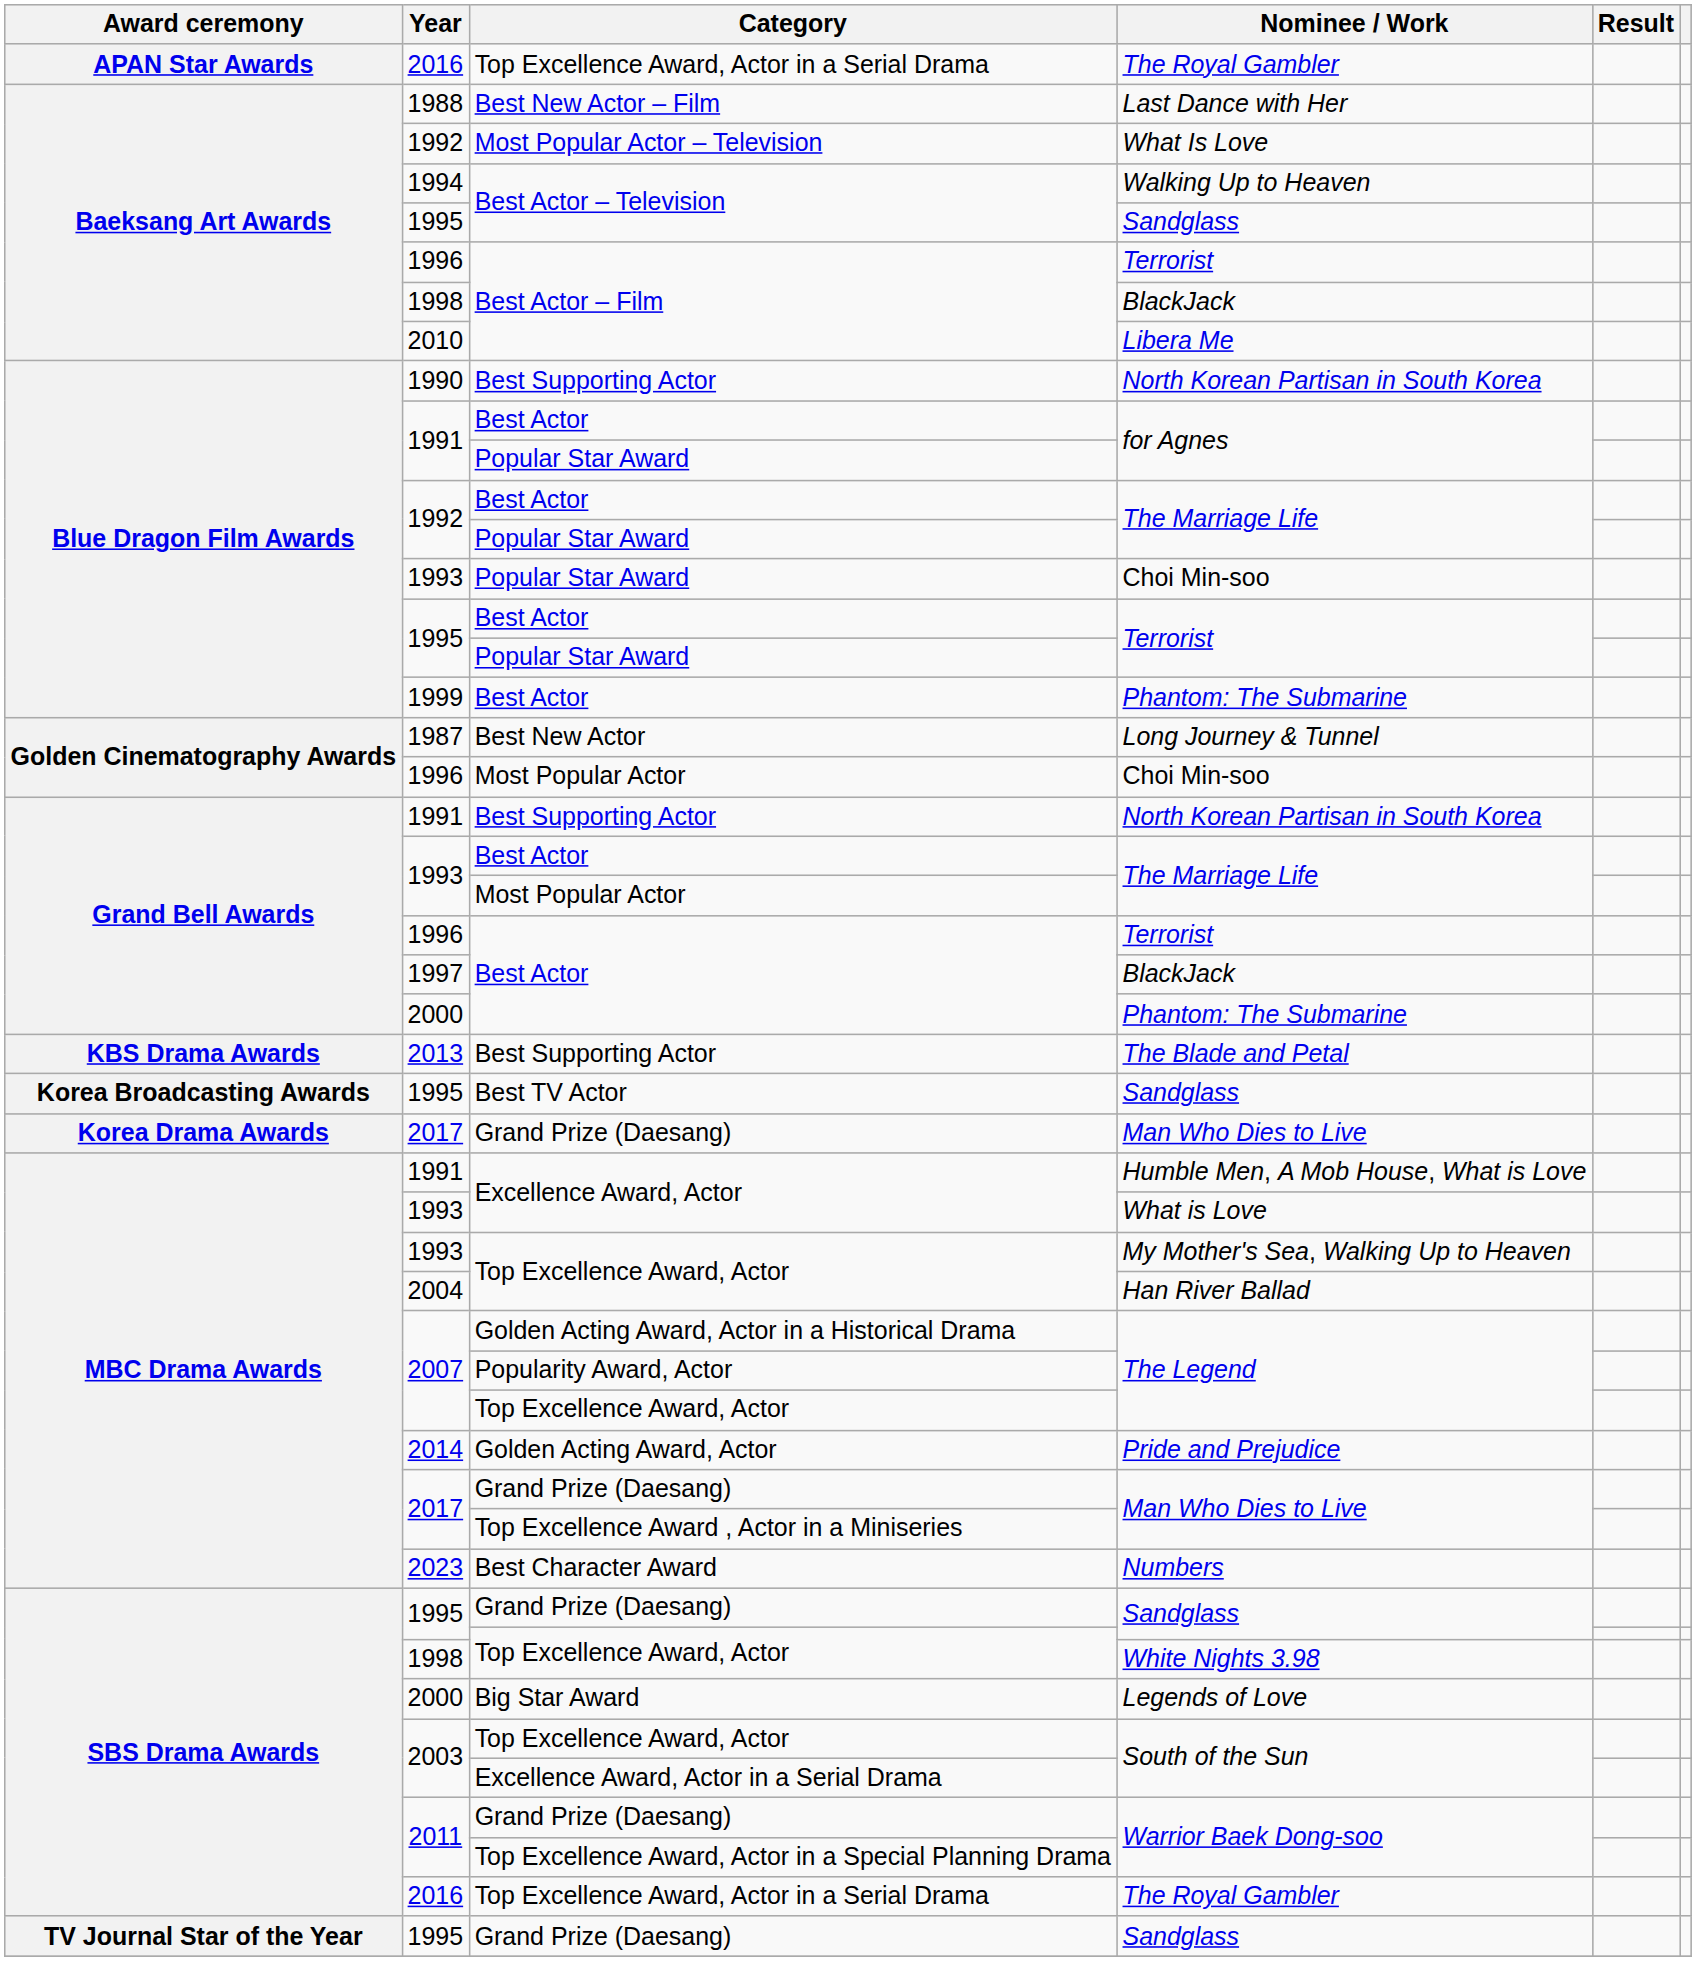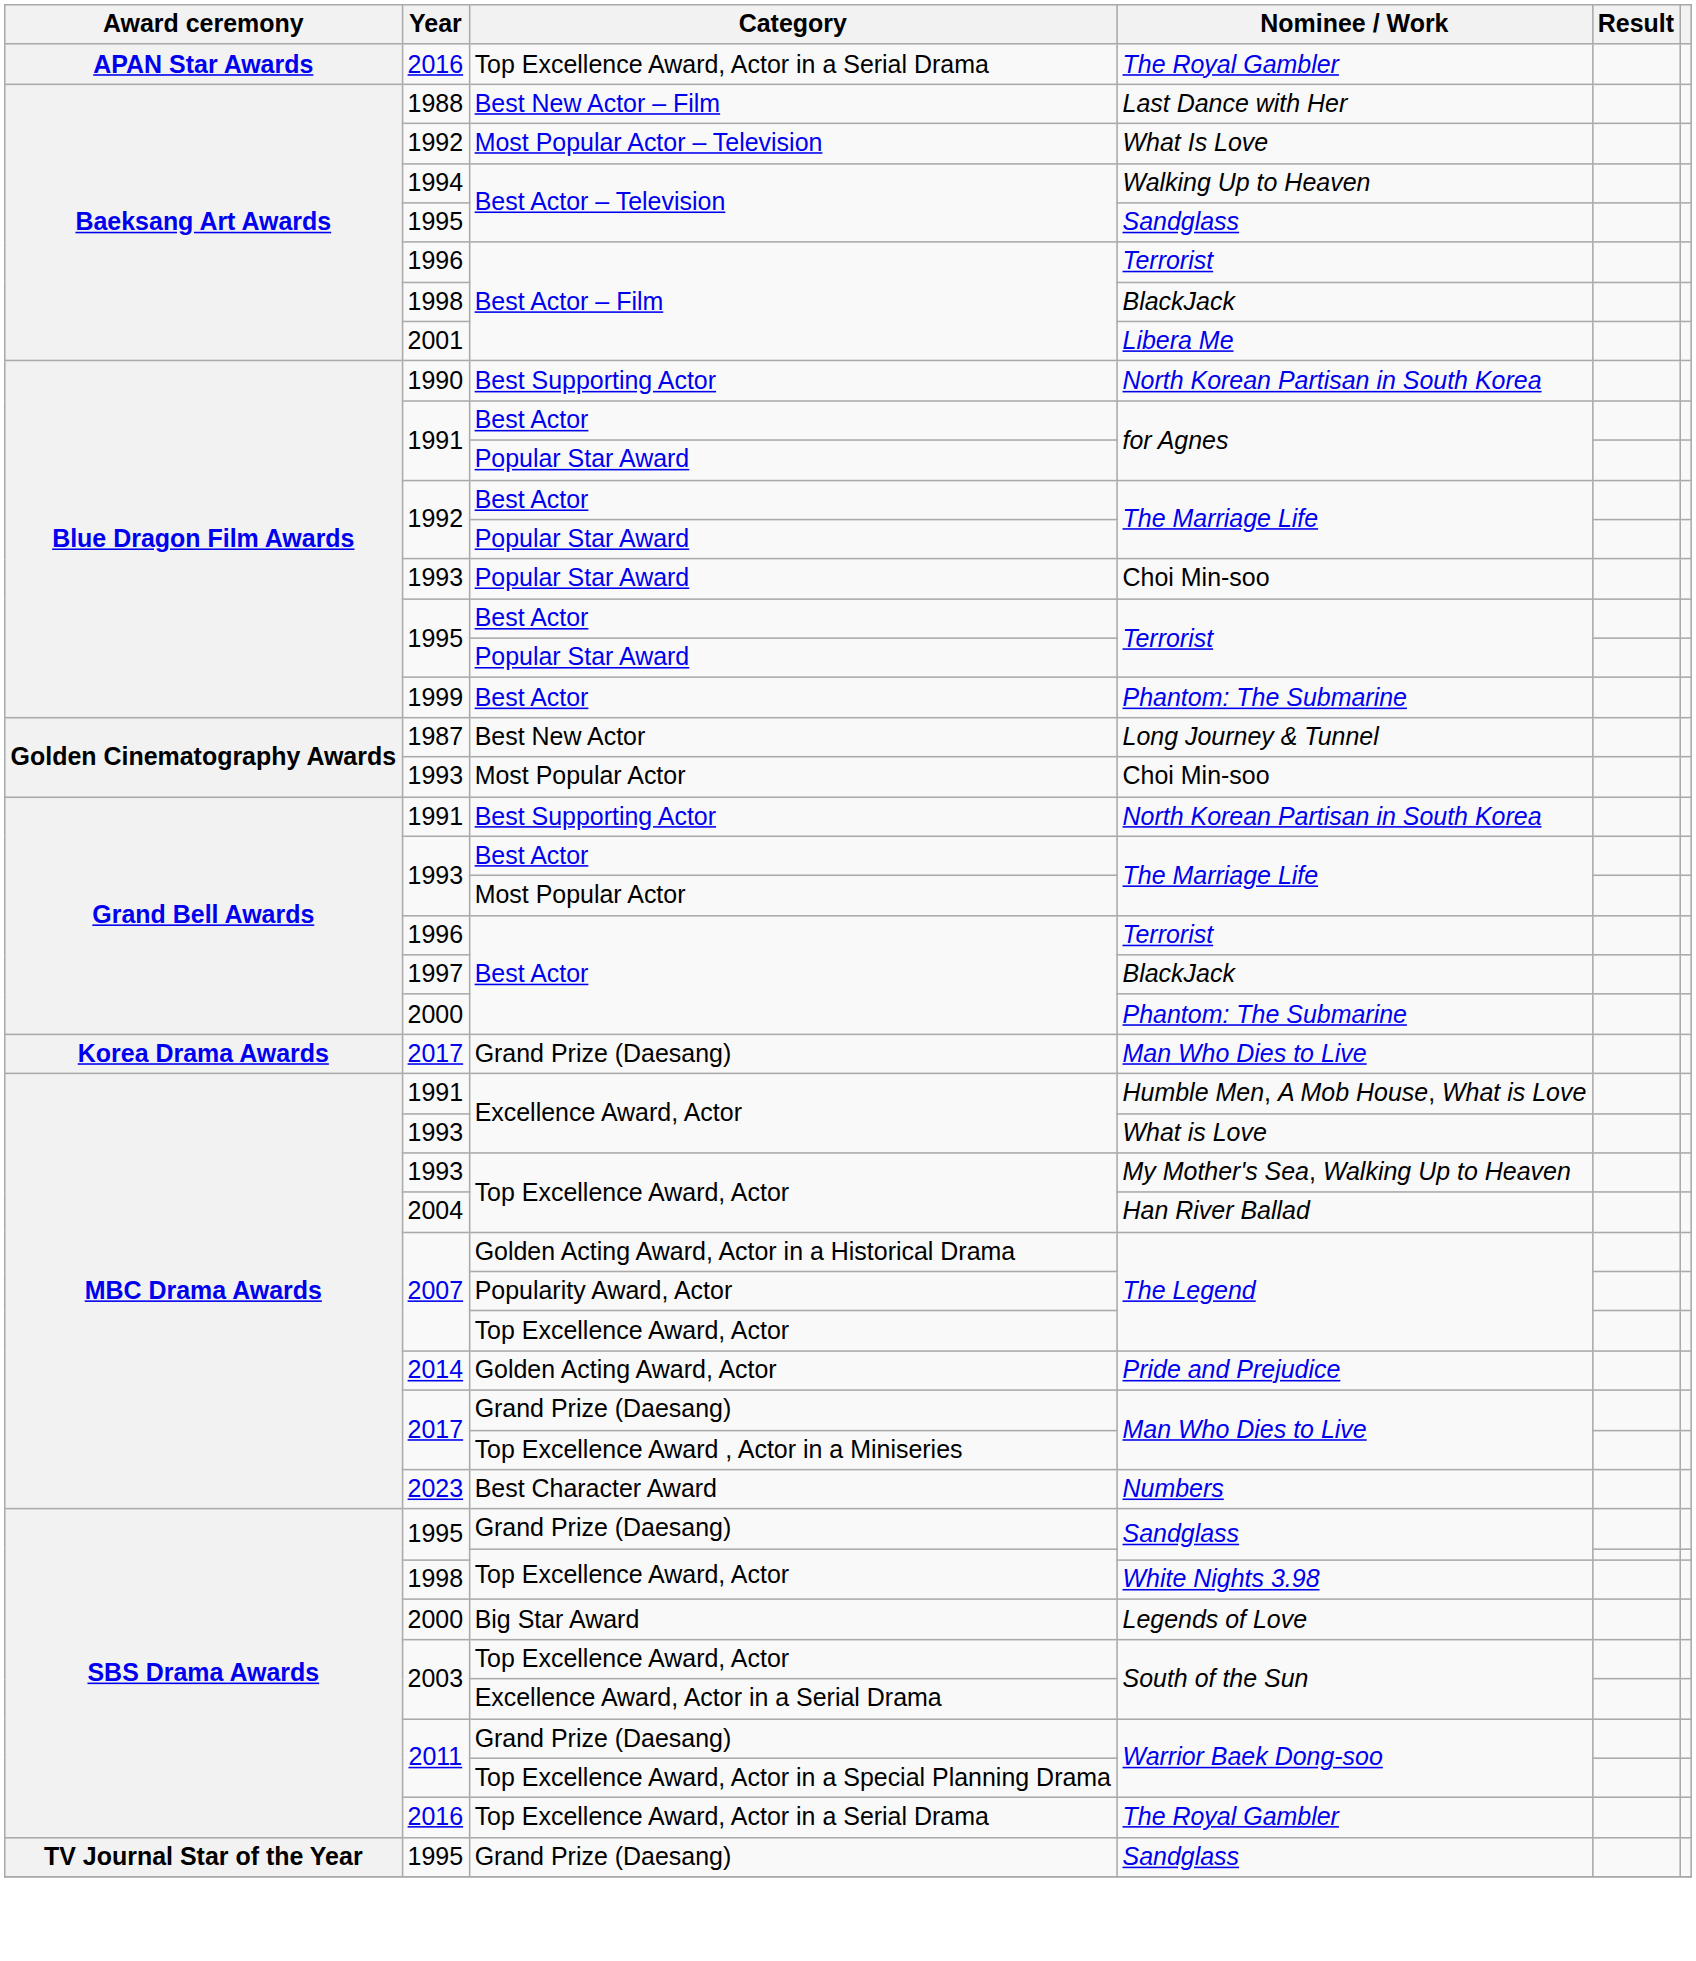Libera Me | Year: 2010 -> 2001
Most Popular Actor / Choi Min-soo | Year: 1996 -> 1993
- row: KBS Drama Awards | 2013 | Best Supporting Actor | The Blade and Petal
- row: Korea Broadcasting Awards | 1995 | Best TV Actor | Sandglass
